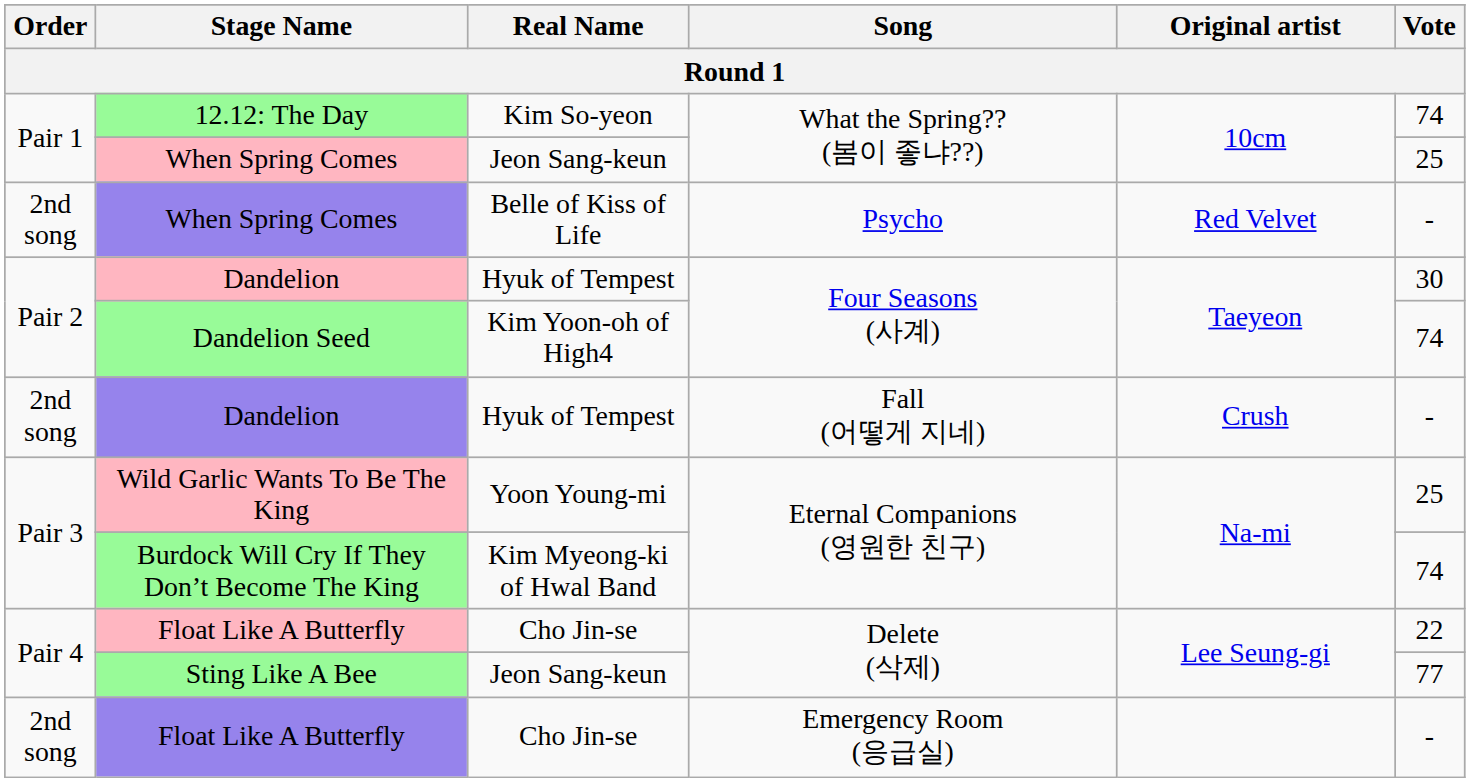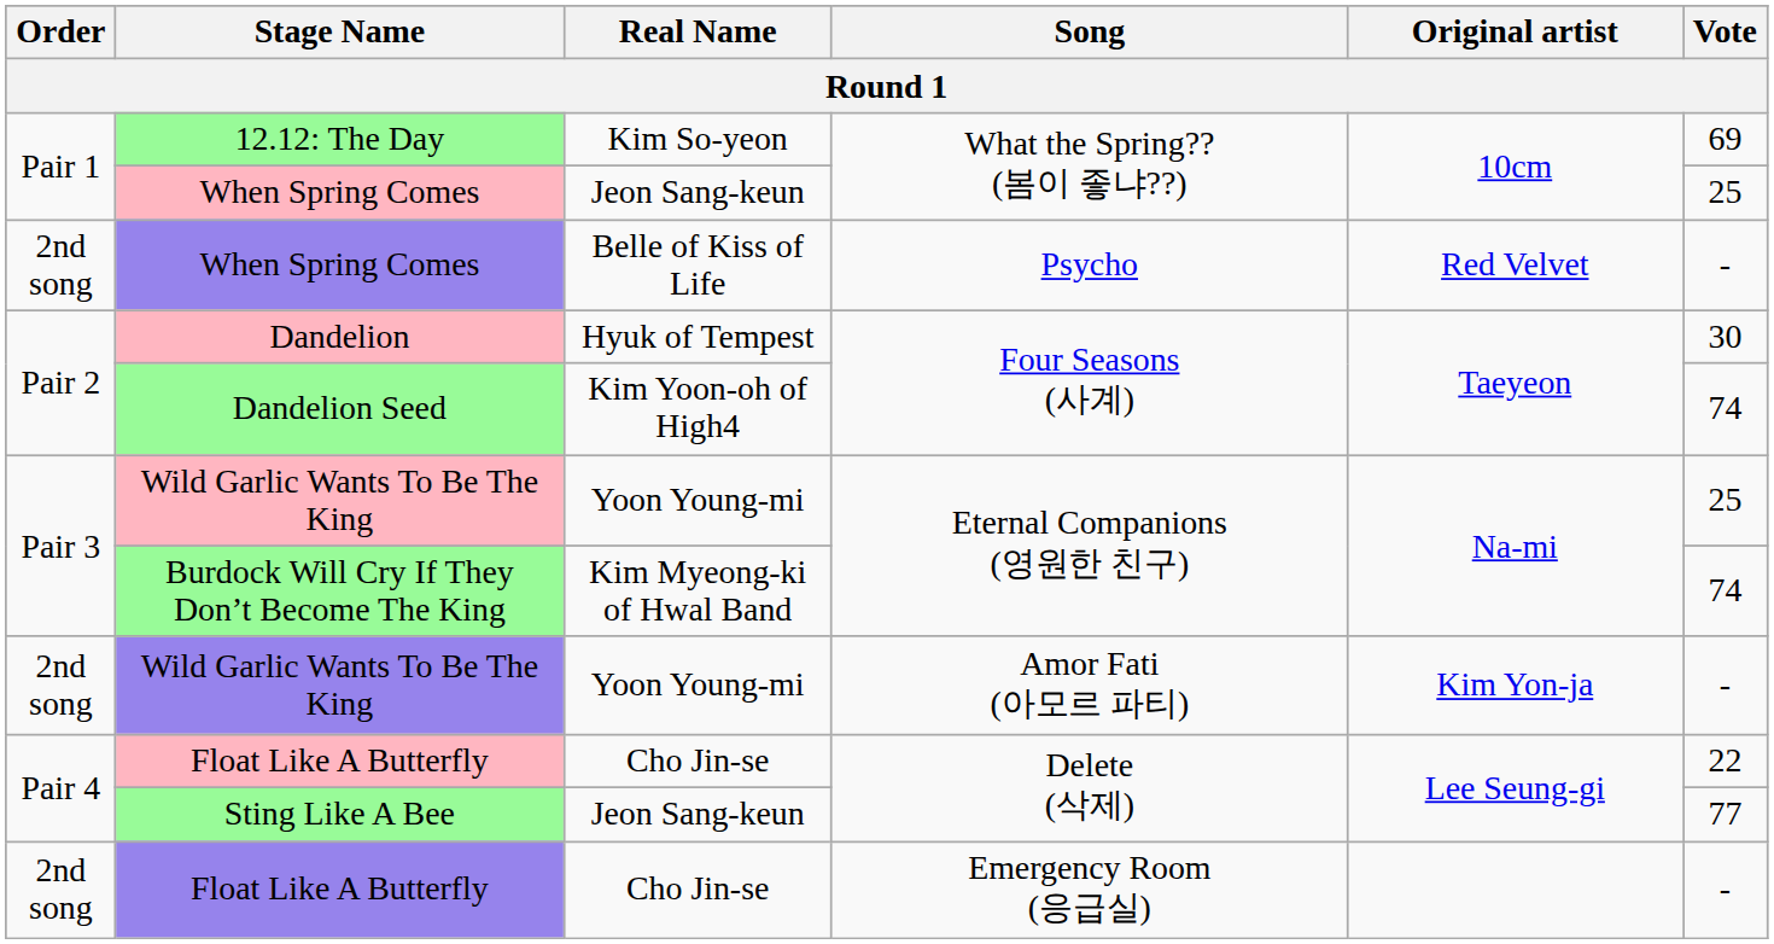12.12: The Day | Vote: 74 -> 69
- row: 2nd song | Dandelion | Hyuk of Tempest | Fall (어떻게 지네) | Crush | -
+ row: 2nd song | Wild Garlic Wants To Be The King | Yoon Young-mi | Amor Fati (아모르 파티) | Kim Yon-ja | -
